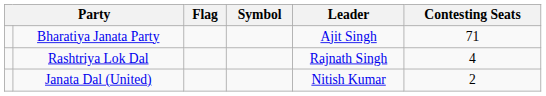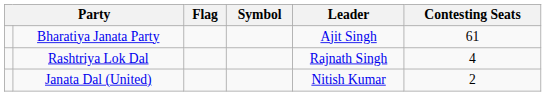Bharatiya Janata Party | Contesting Seats: 71 -> 61
